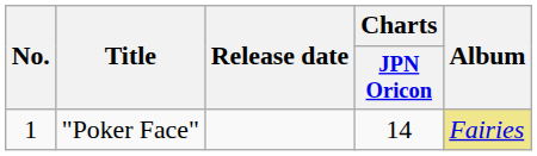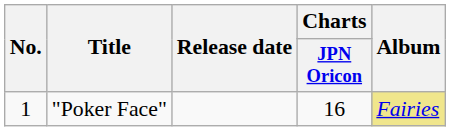"Poker Face" | Charts / JPN Oricon: 14 -> 16
